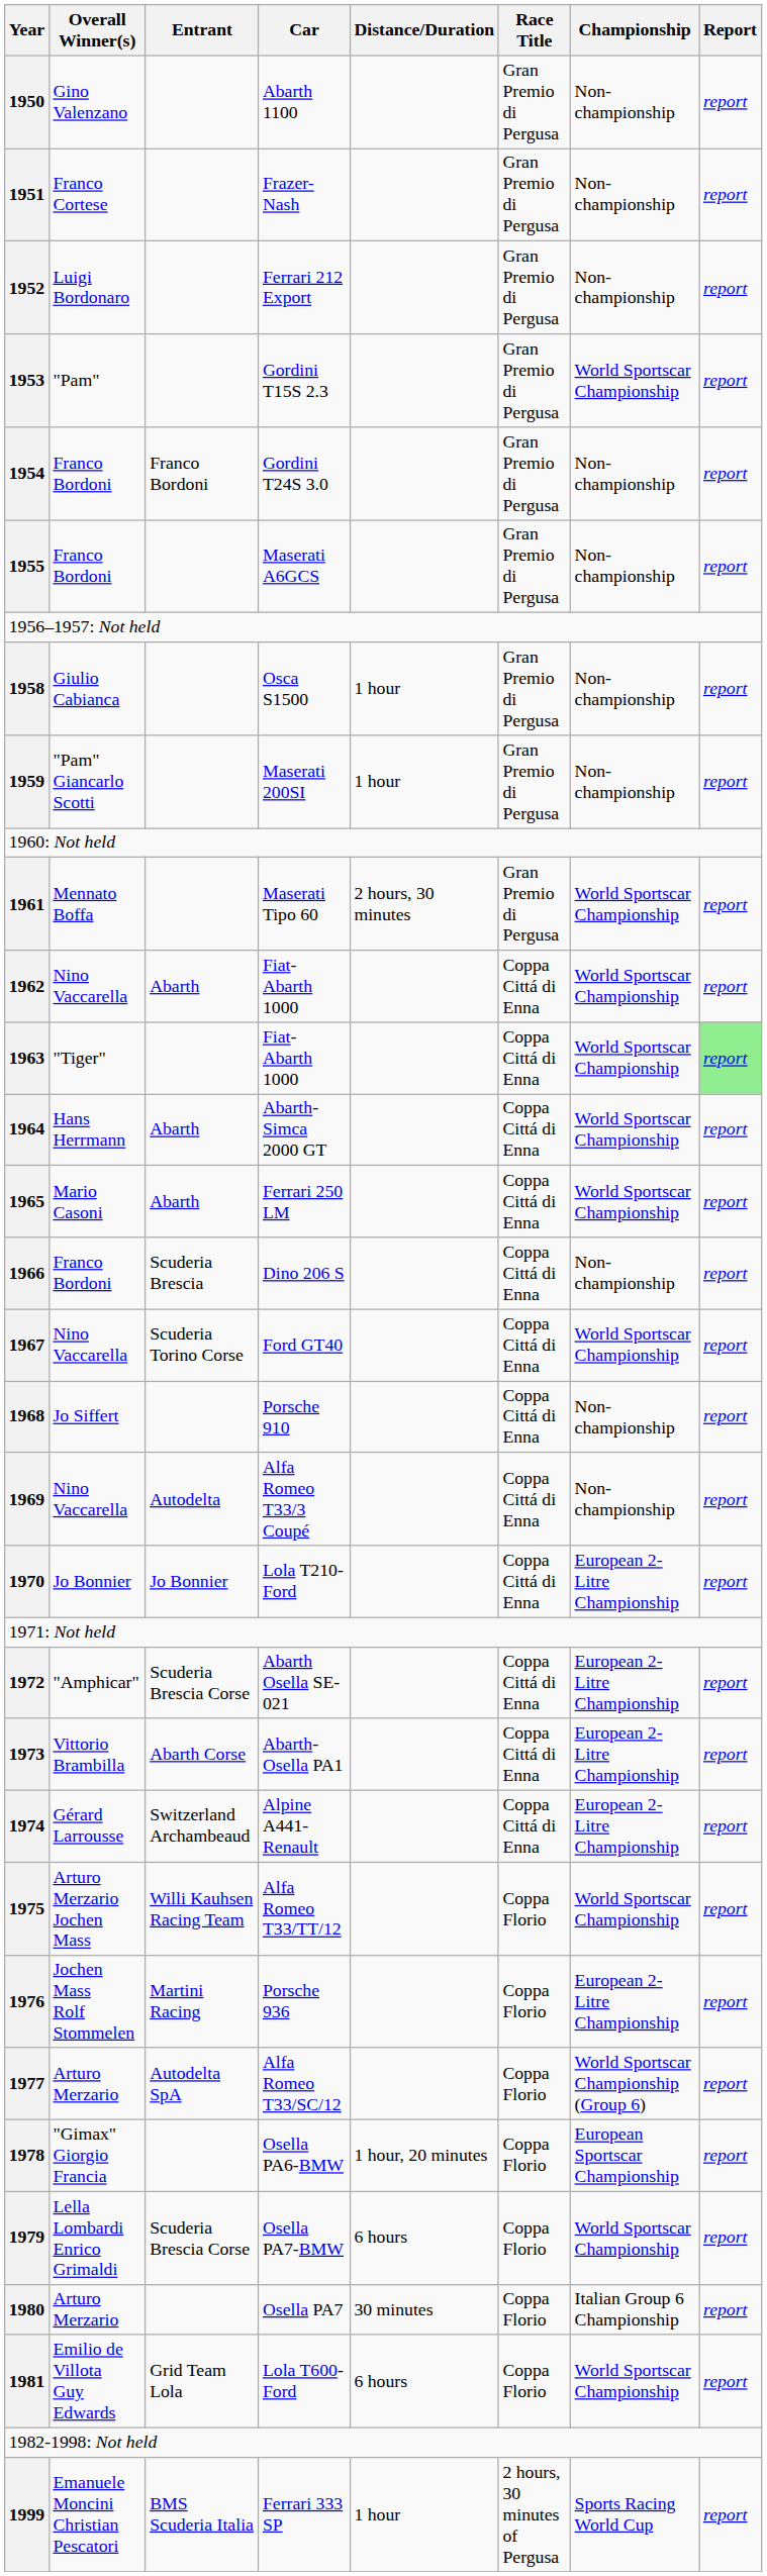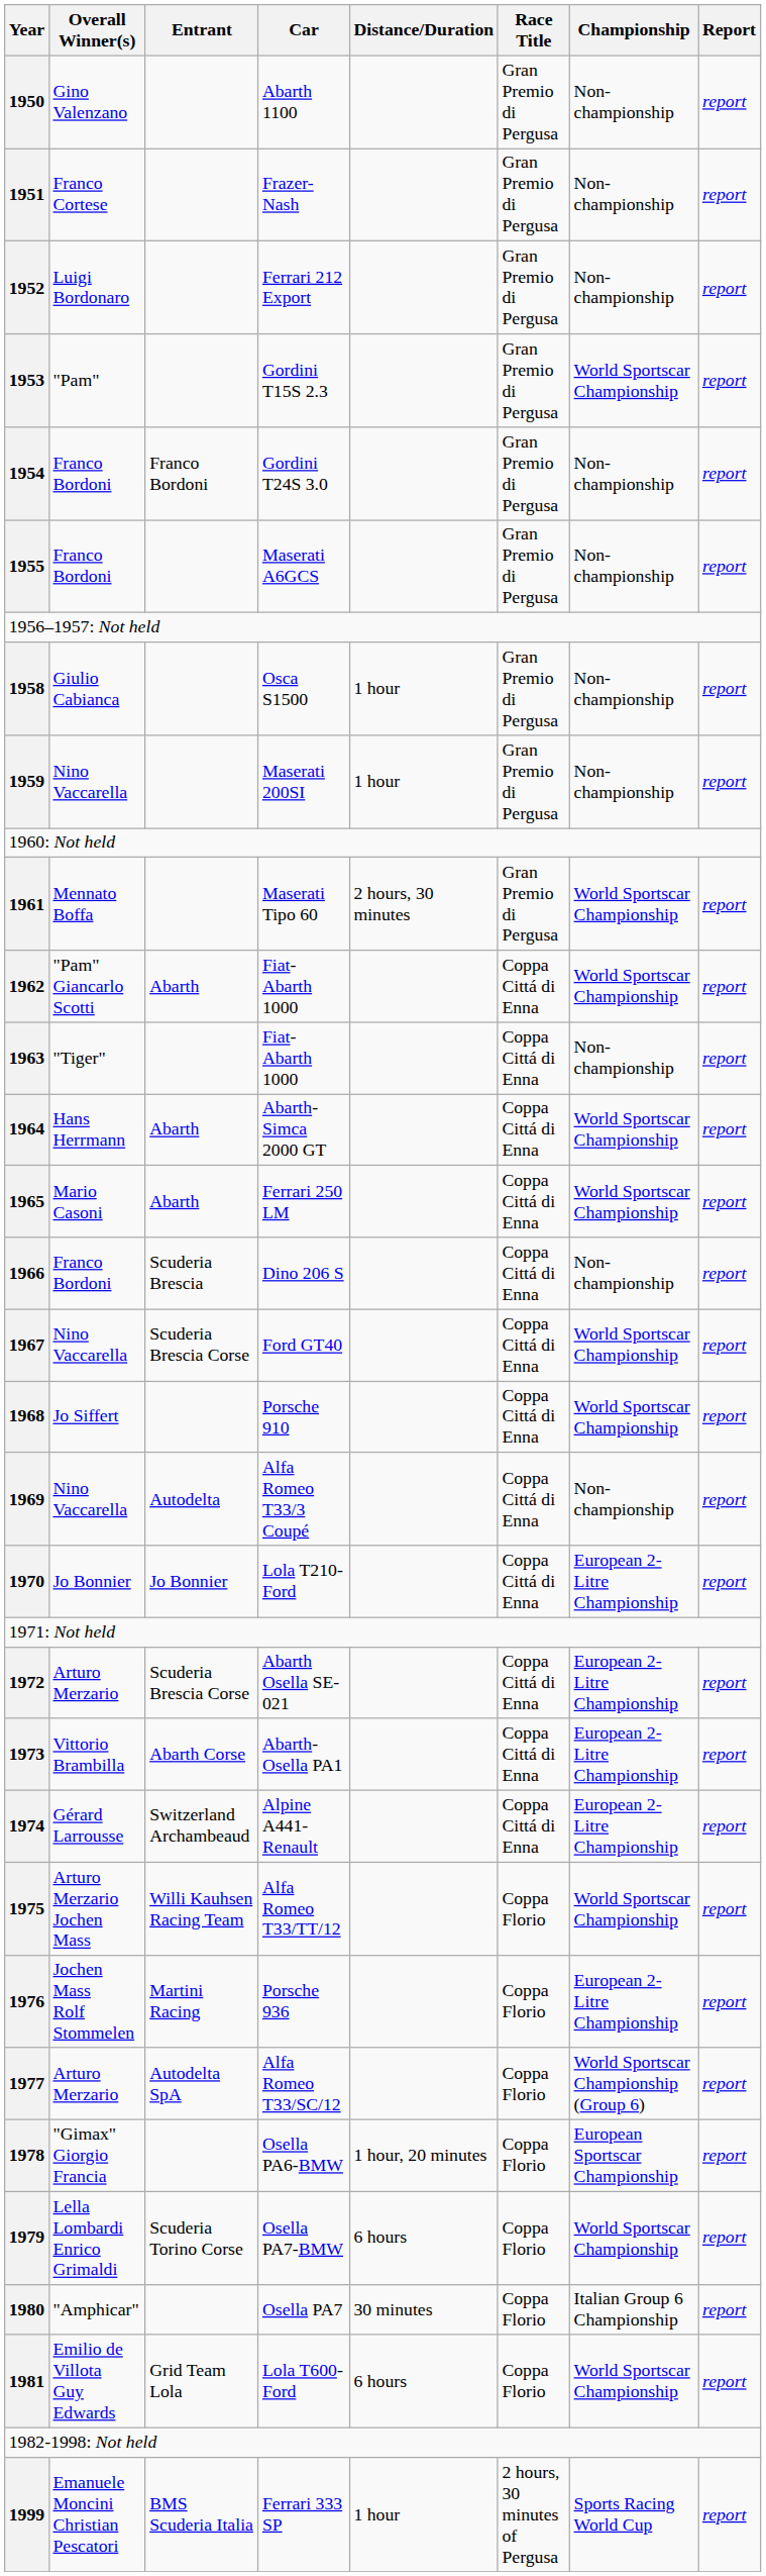Maserati 200SI | Overall Winner(s): "Pam" Giancarlo Scotti -> Nino Vaccarella
1962 / Fiat-Abarth 1000 | Overall Winner(s): Nino Vaccarella -> "Pam" Giancarlo Scotti
1963 / Fiat-Abarth 1000 | Championship: World Sportscar Championship -> Non-championship
1963 / Fiat-Abarth 1000 | Report: lightgreen background -> no background
Ford GT40 | Entrant: Scuderia Torino Corse -> Scuderia Brescia Corse
Porsche 910 | Championship: Non-championship -> World Sportscar Championship
Abarth Osella SE-021 | Overall Winner(s): "Amphicar" -> Arturo Merzario
Osella PA7-BMW | Entrant: Scuderia Brescia Corse -> Scuderia Torino Corse
Osella PA7 | Overall Winner(s): Arturo Merzario -> "Amphicar"
